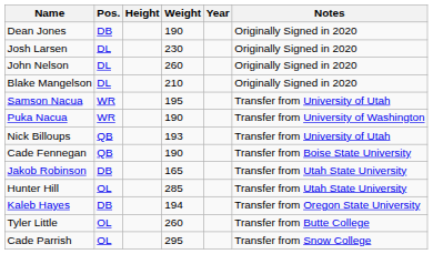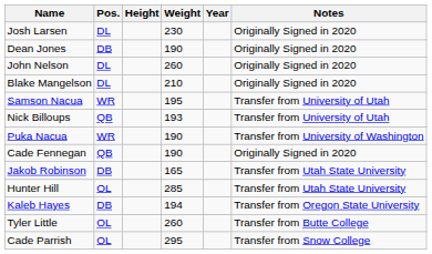rows swapped: Dean Jones <-> Josh Larsen
rows swapped: Puka Nacua <-> Nick Billoups
Cade Fennegan | Notes: Transfer from Boise State University -> Originally Signed in 2020
